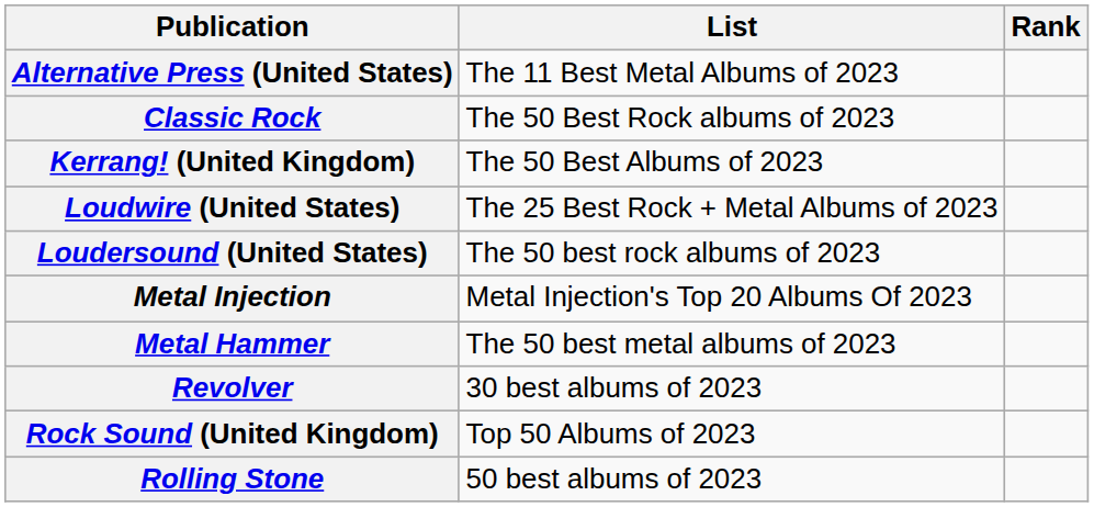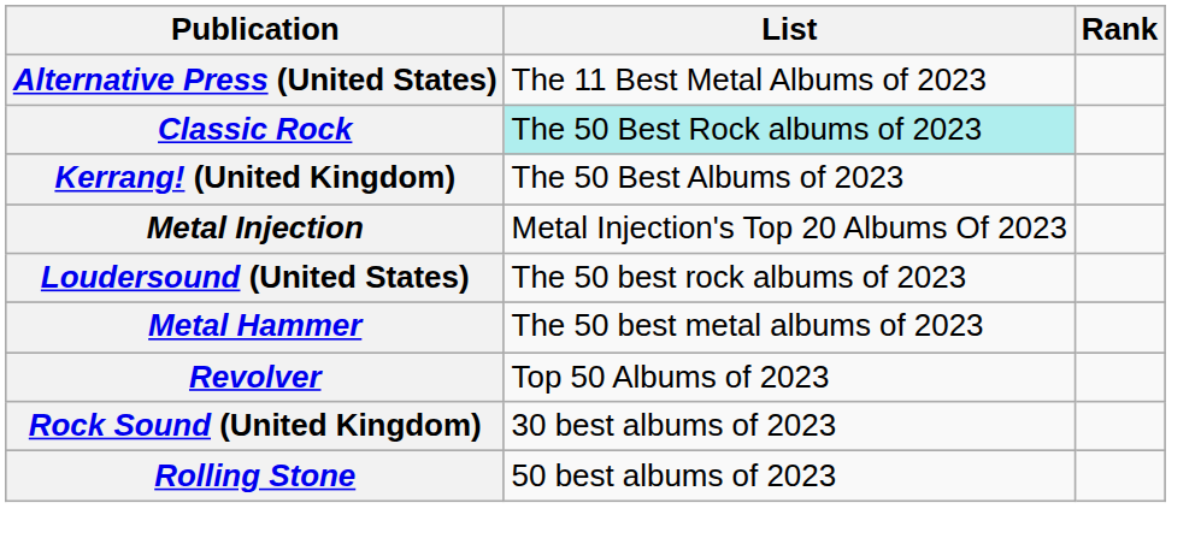Classic Rock | List: no background -> paleturquoise background
- row: Loudwire (United States) | The 25 Best Rock + Metal Albums of 2023
rows swapped: Loudersound (United States) <-> Metal Injection
Revolver | List: 30 best albums of 2023 -> Top 50 Albums of 2023
Rock Sound (United Kingdom) | List: Top 50 Albums of 2023 -> 30 best albums of 2023
